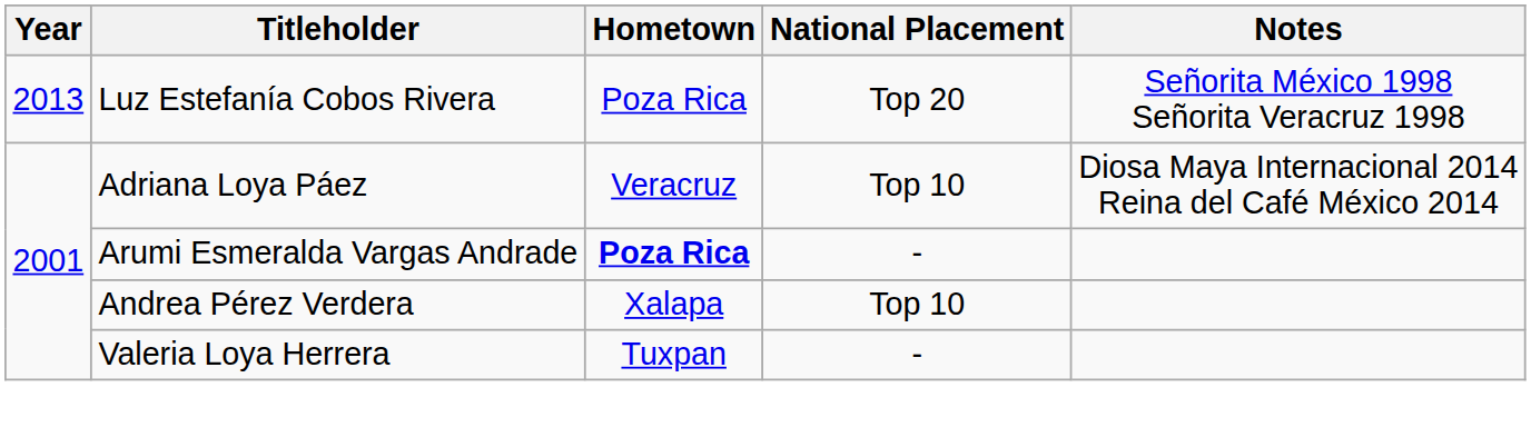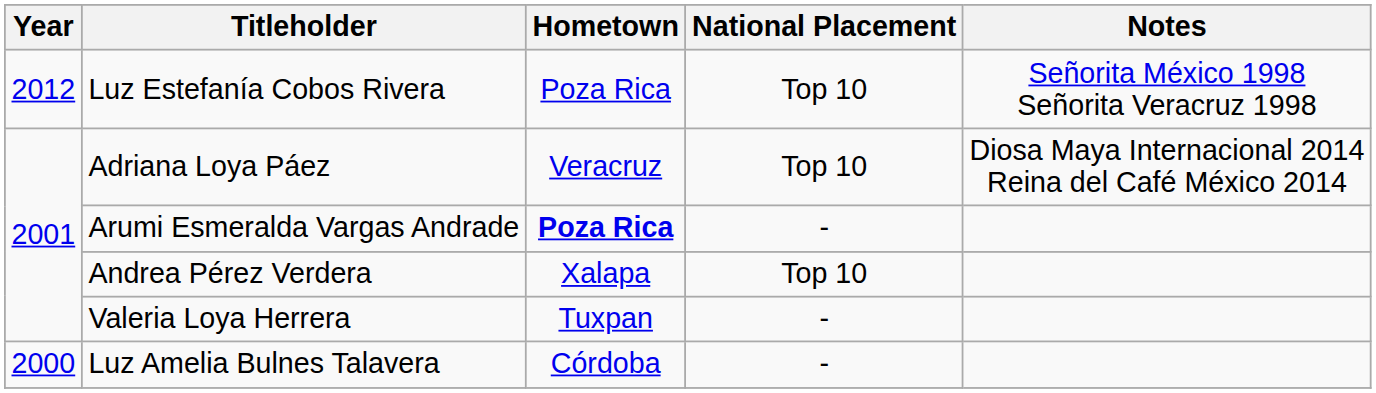Luz Estefanía Cobos Rivera | Year: 2013 -> 2012
Luz Estefanía Cobos Rivera | National Placement: Top 20 -> Top 10
+ row: 2000 | Luz Amelia Bulnes Talavera | Córdoba | -
